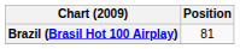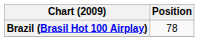Brazil (Brasil Hot 100 Airplay) | Position: 81 -> 78
